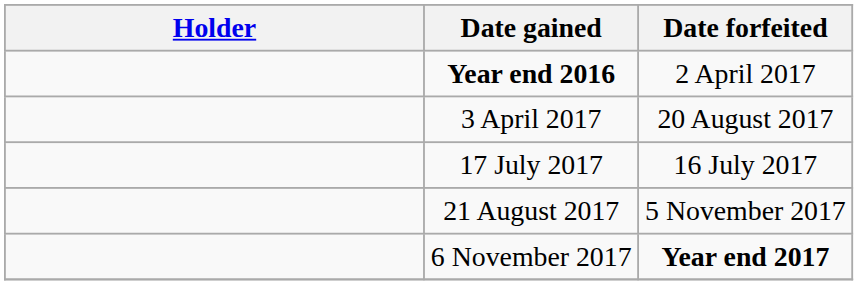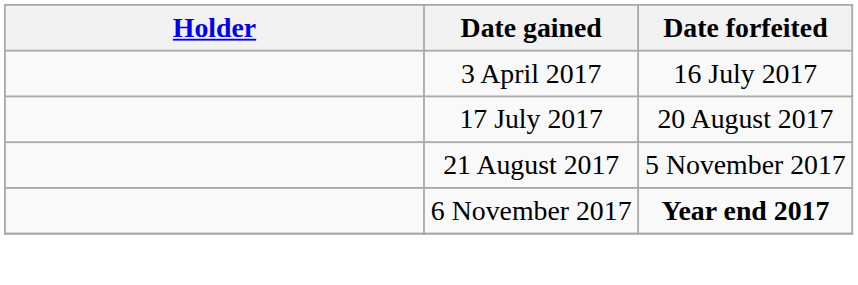- row: Year end 2016 | 2 April 2017
3 April 2017 | Date forfeited: 20 August 2017 -> 16 July 2017
17 July 2017 | Date forfeited: 16 July 2017 -> 20 August 2017
